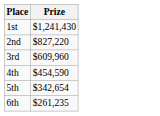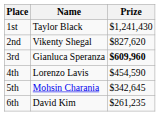+ column: Name | Taylor Black | Vikenty Shegal | Gianluca Speranza | Lorenzo Lavis | Mohsin Charania | David Kim
2nd | Prize: $827,220 -> $827,620
3rd | Prize: normal -> bold
5th | Prize: $342,654 -> $342,645
